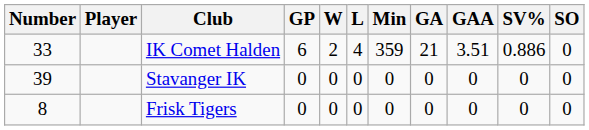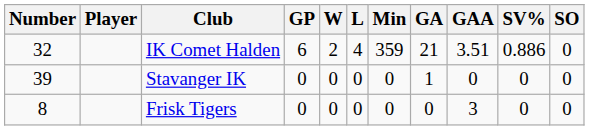IK Comet Halden | Number: 33 -> 32
Stavanger IK | GA: 0 -> 1
Frisk Tigers | GAA: 0 -> 3
